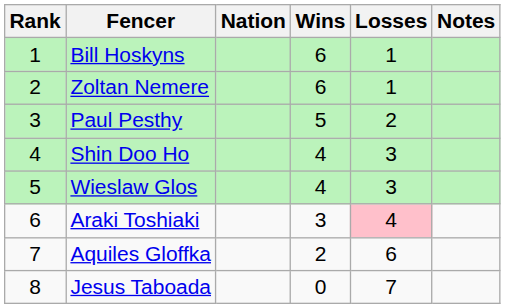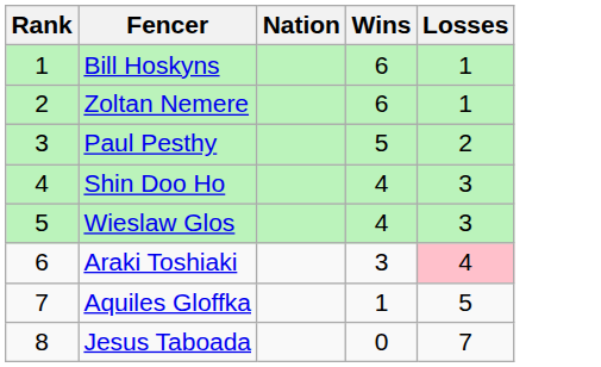- column: Notes
Aquiles Gloffka | Wins: 2 -> 1
Aquiles Gloffka | Losses: 6 -> 5
